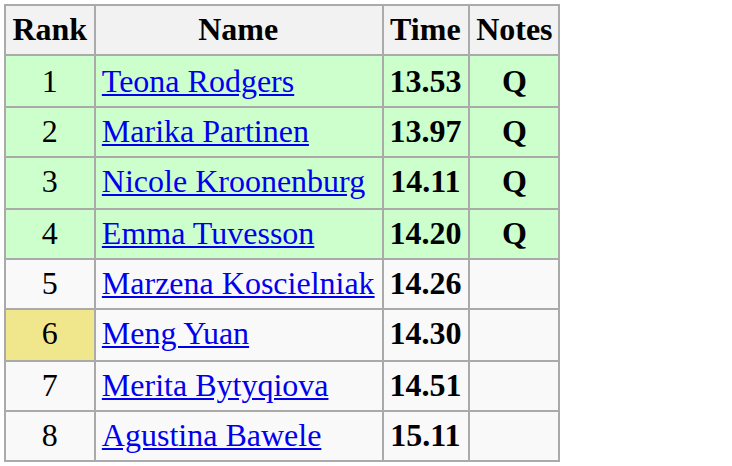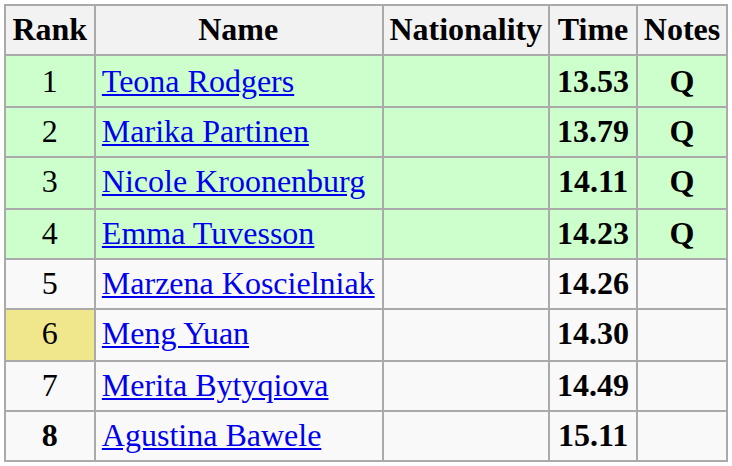+ column: Nationality
Marika Partinen | Time: 13.97 -> 13.79
Emma Tuvesson | Time: 14.20 -> 14.23
Merita Bytyqiova | Time: 14.51 -> 14.49
Agustina Bawele | Rank: normal -> bold
